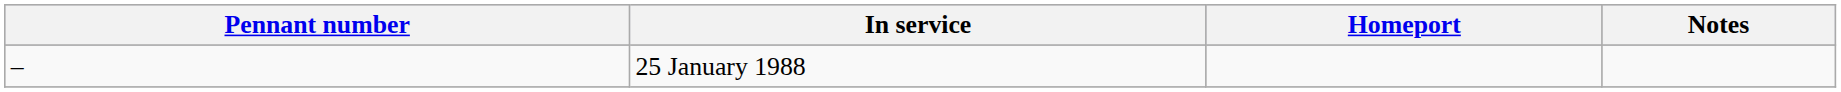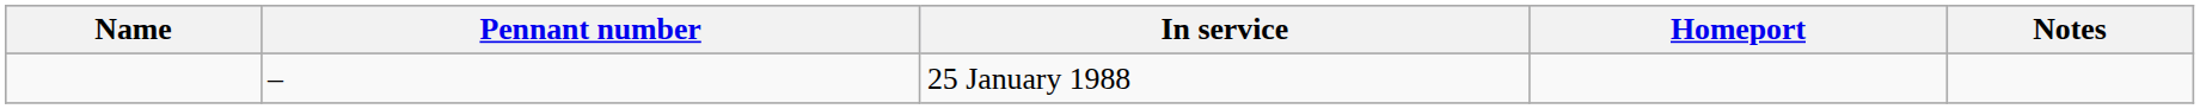+ column: Name
